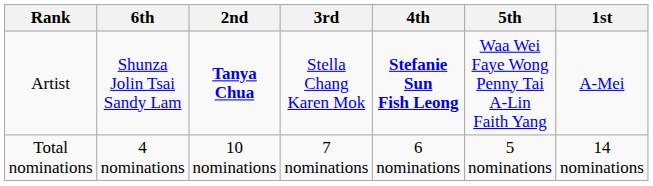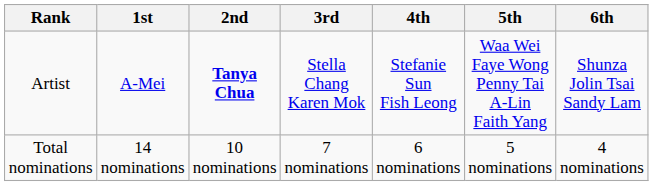columns swapped: 1st <-> 6th
Artist | 4th: bold -> normal
